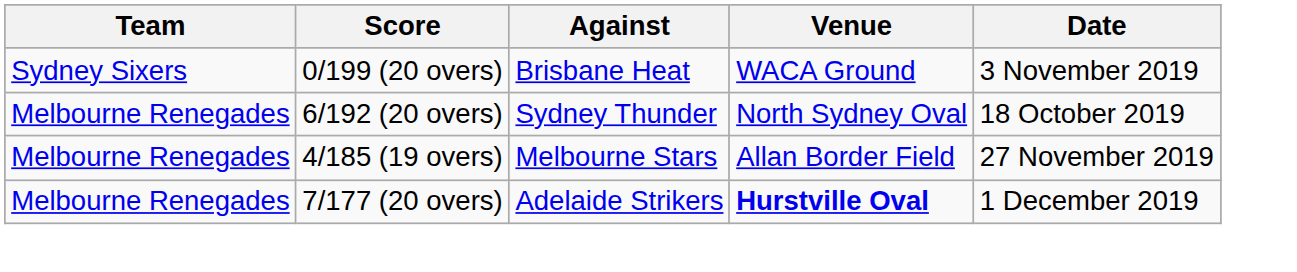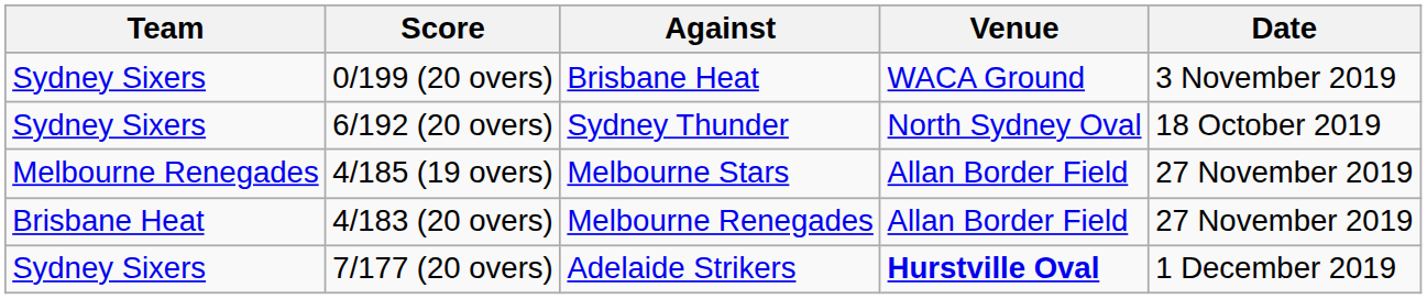6/192 (20 overs) | Team: Melbourne Renegades -> Sydney Sixers
+ row: Brisbane Heat | 4/183 (20 overs) | Melbourne Renegades | Allan Border Field | 27 November 2019
7/177 (20 overs) | Team: Melbourne Renegades -> Sydney Sixers
